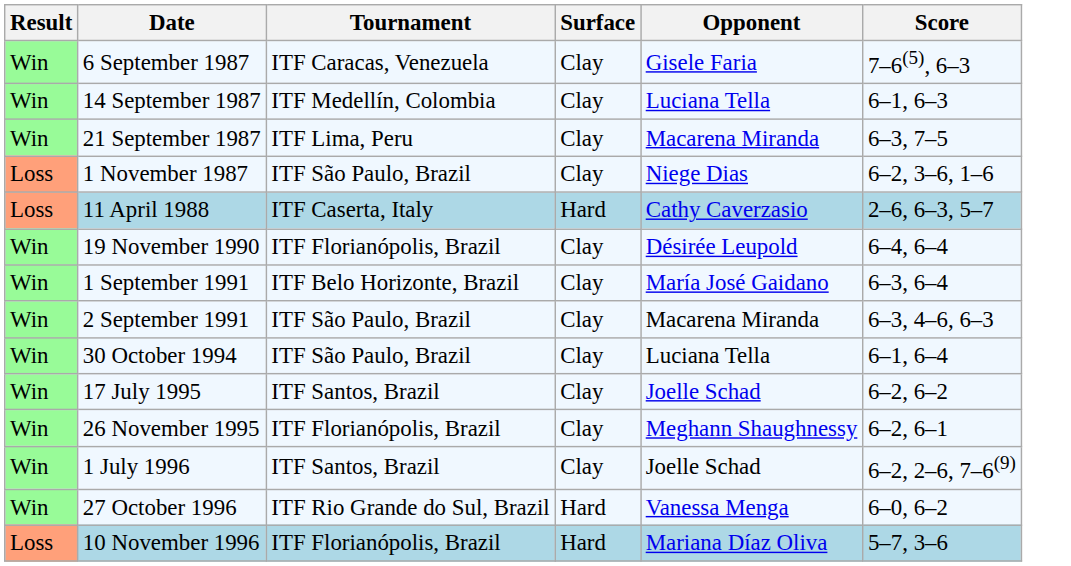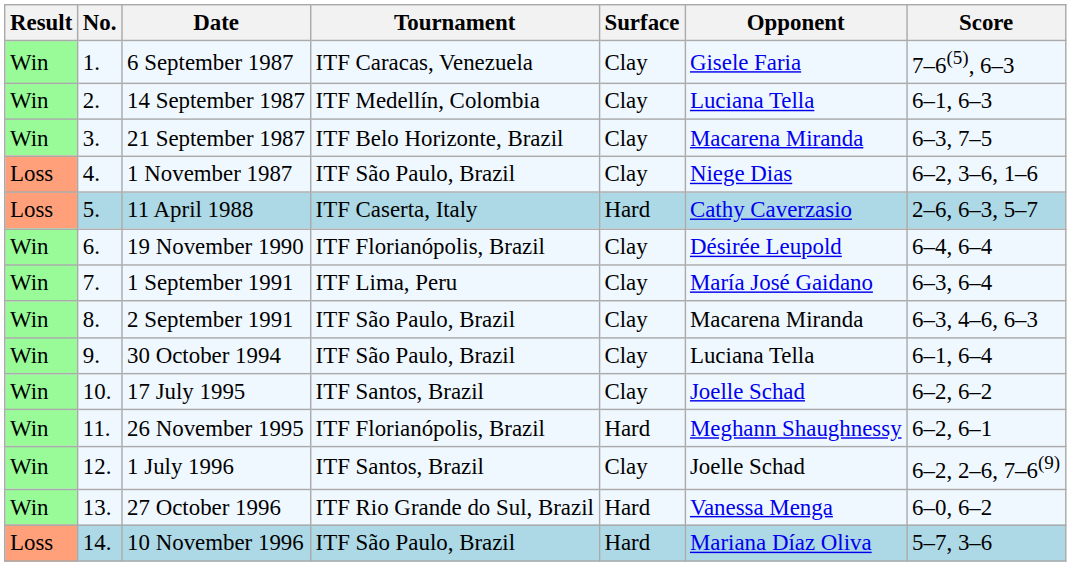+ column: No. | 1. | 2. | 3. | 4. | 5. | 6. | 7. | 8. | 9. | 10. | 11. | 12. | 13. | 14.
21 September 1987 | Tournament: ITF Lima, Peru -> ITF Belo Horizonte, Brazil
1 September 1991 | Tournament: ITF Belo Horizonte, Brazil -> ITF Lima, Peru
26 November 1995 | Surface: Clay -> Hard
10 November 1996 | Tournament: ITF Florianópolis, Brazil -> ITF São Paulo, Brazil
